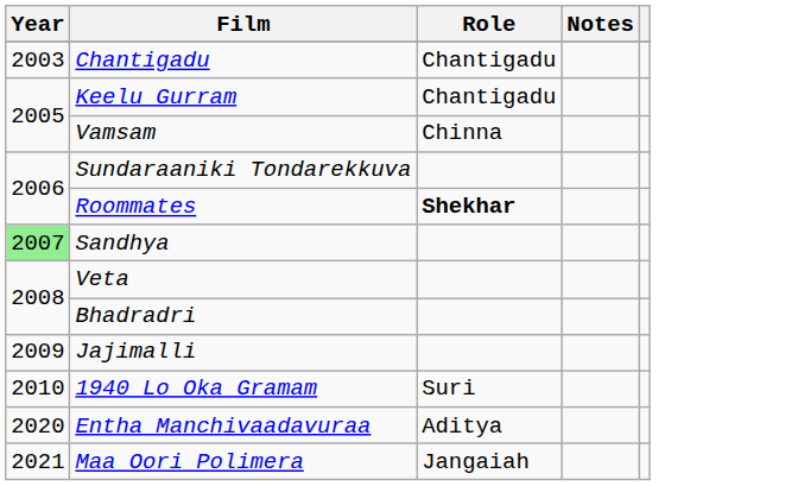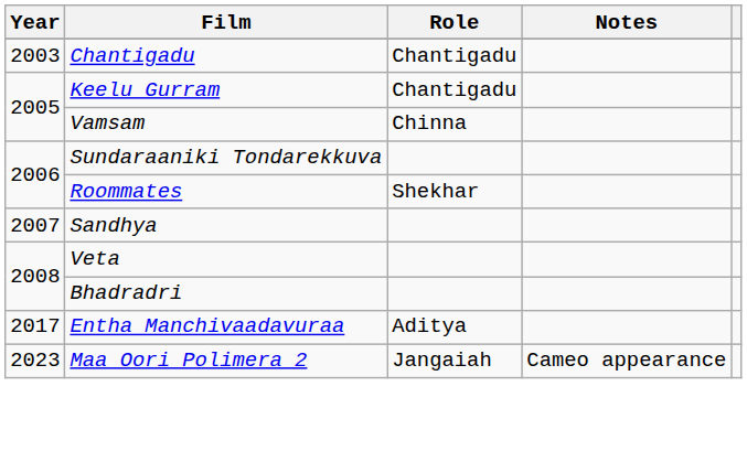Roommates | Role: bold -> normal
Sandhya | Year: lightgreen background -> no background
- row: 2009 | Jajimalli
- row: 2010 | 1940 Lo Oka Gramam | Suri
Entha Manchivaadavuraa | Year: 2020 -> 2017
- row: 2021 | Maa Oori Polimera | Jangaiah
+ row: 2023 | Maa Oori Polimera 2 | Jangaiah | Cameo appearance
